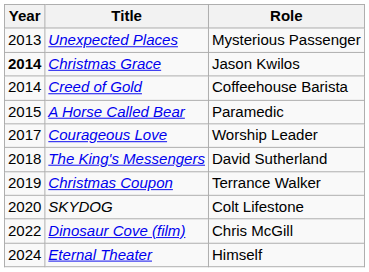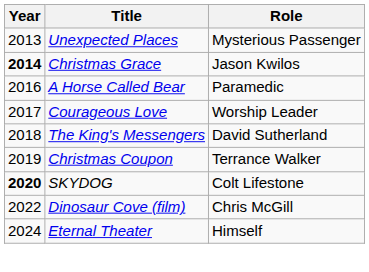- row: 2014 | Creed of Gold | Coffeehouse Barista
A Horse Called Bear | Year: 2015 -> 2016
SKYDOG | Year: normal -> bold
